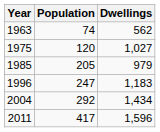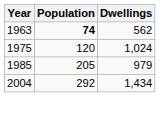1963 | Population: normal -> bold
1975 | Dwellings: 1,027 -> 1,024
- row: 1996 | 247 | 1,183
- row: 2011 | 417 | 1,596
